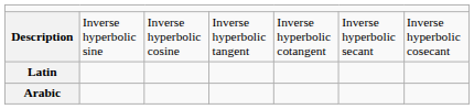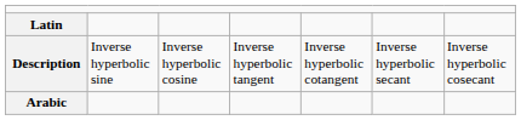rows swapped: Description <-> Latin
